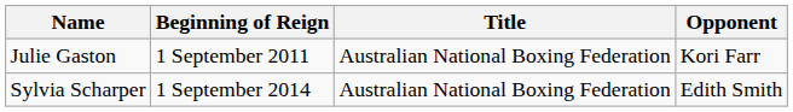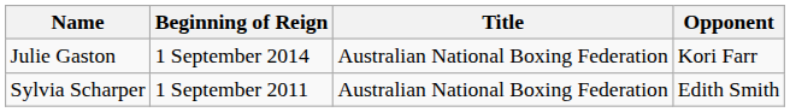Julie Gaston | Beginning of Reign: 1 September 2011 -> 1 September 2014
Sylvia Scharper | Beginning of Reign: 1 September 2014 -> 1 September 2011
